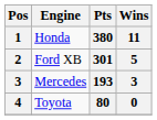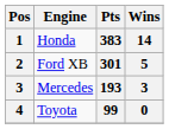Honda | Pts: 380 -> 383
Honda | Wins: 11 -> 14
Toyota | Pts: 80 -> 99
